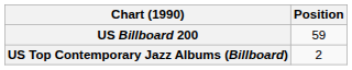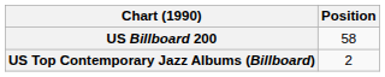US Billboard 200 | Position: 59 -> 58
